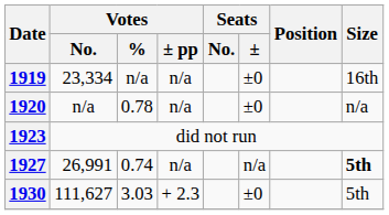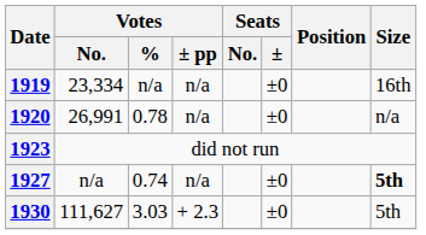1920 | Votes / No.: n/a -> 26,991
1927 | Votes / No.: 26,991 -> n/a
1927 | Seats / ±: n/a -> ±0
